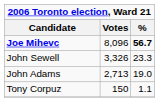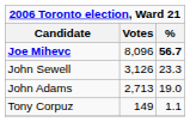John Sewell | Votes: 3,326 -> 3,126
Tony Corpuz | Votes: 150 -> 149
